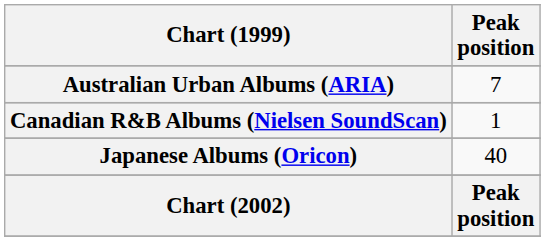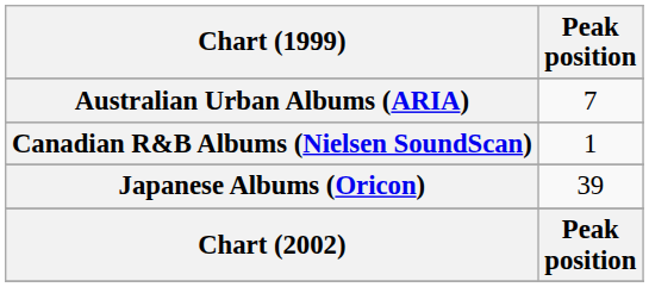Japanese Albums (Oricon) | Peak position: 40 -> 39
